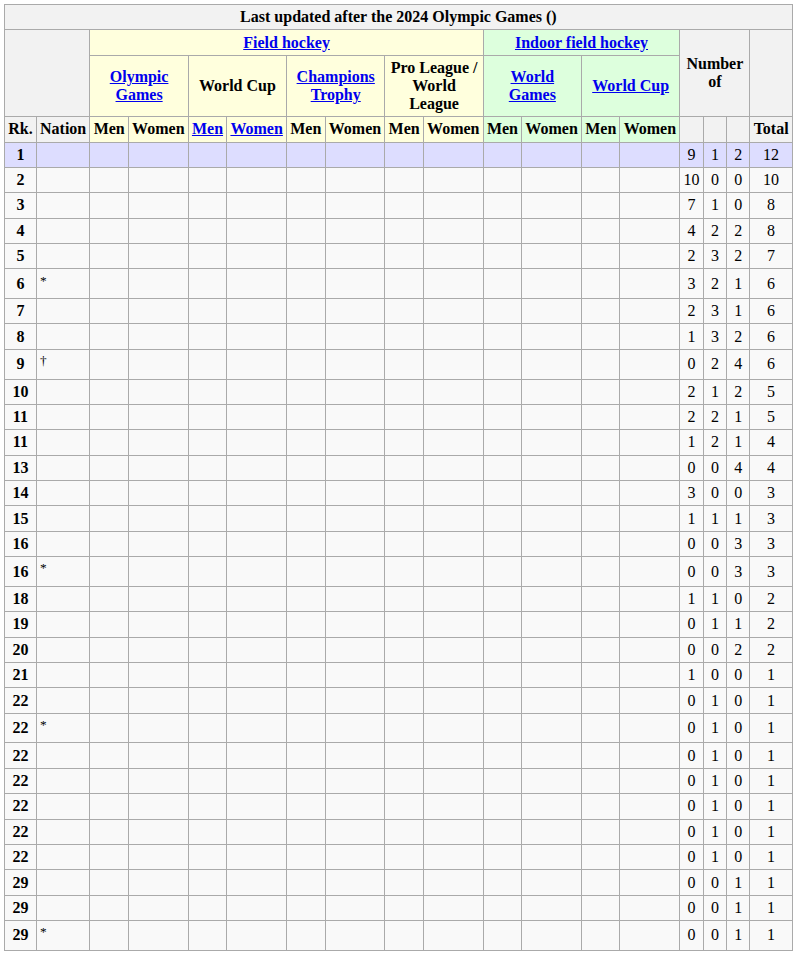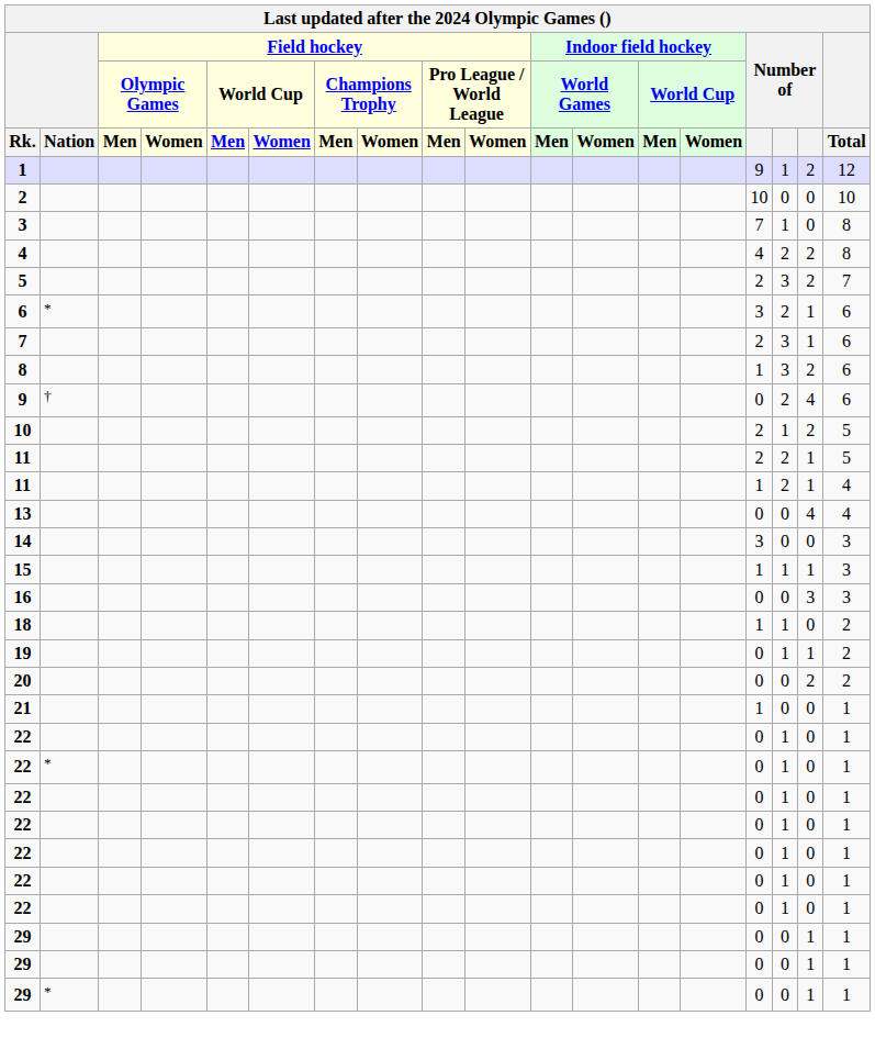- row: 16 | * | 0 | 0 | 3 | 3
